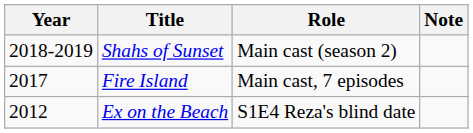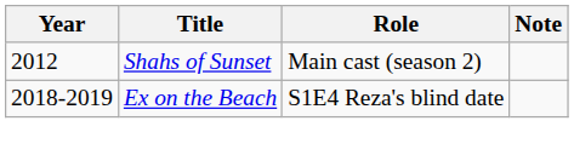Shahs of Sunset | Year: 2018-2019 -> 2012
- row: 2017 | Fire Island | Main cast, 7 episodes
Ex on the Beach | Year: 2012 -> 2018-2019
